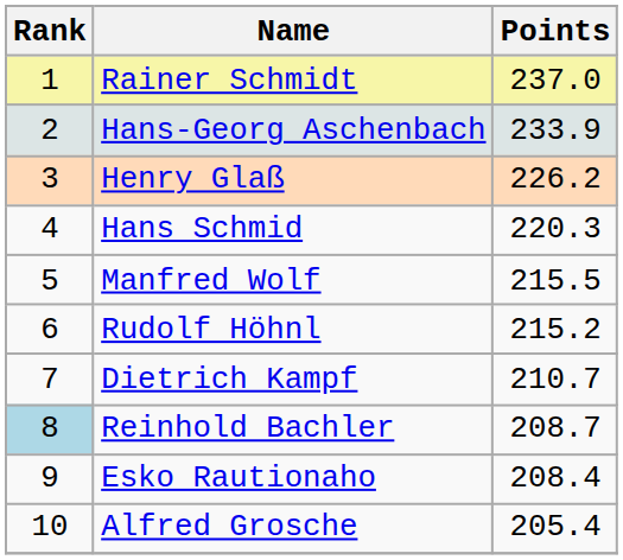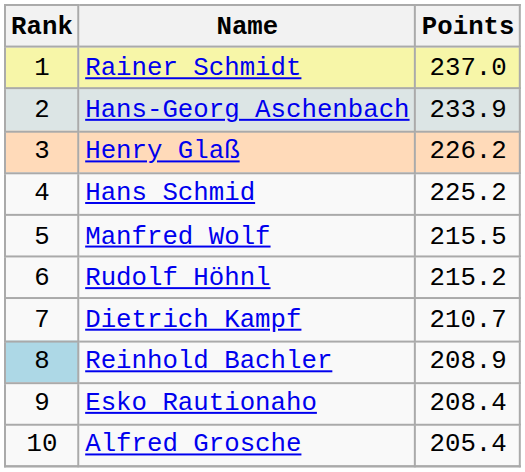Hans Schmid | Points: 220.3 -> 225.2
Reinhold Bachler | Points: 208.7 -> 208.9
